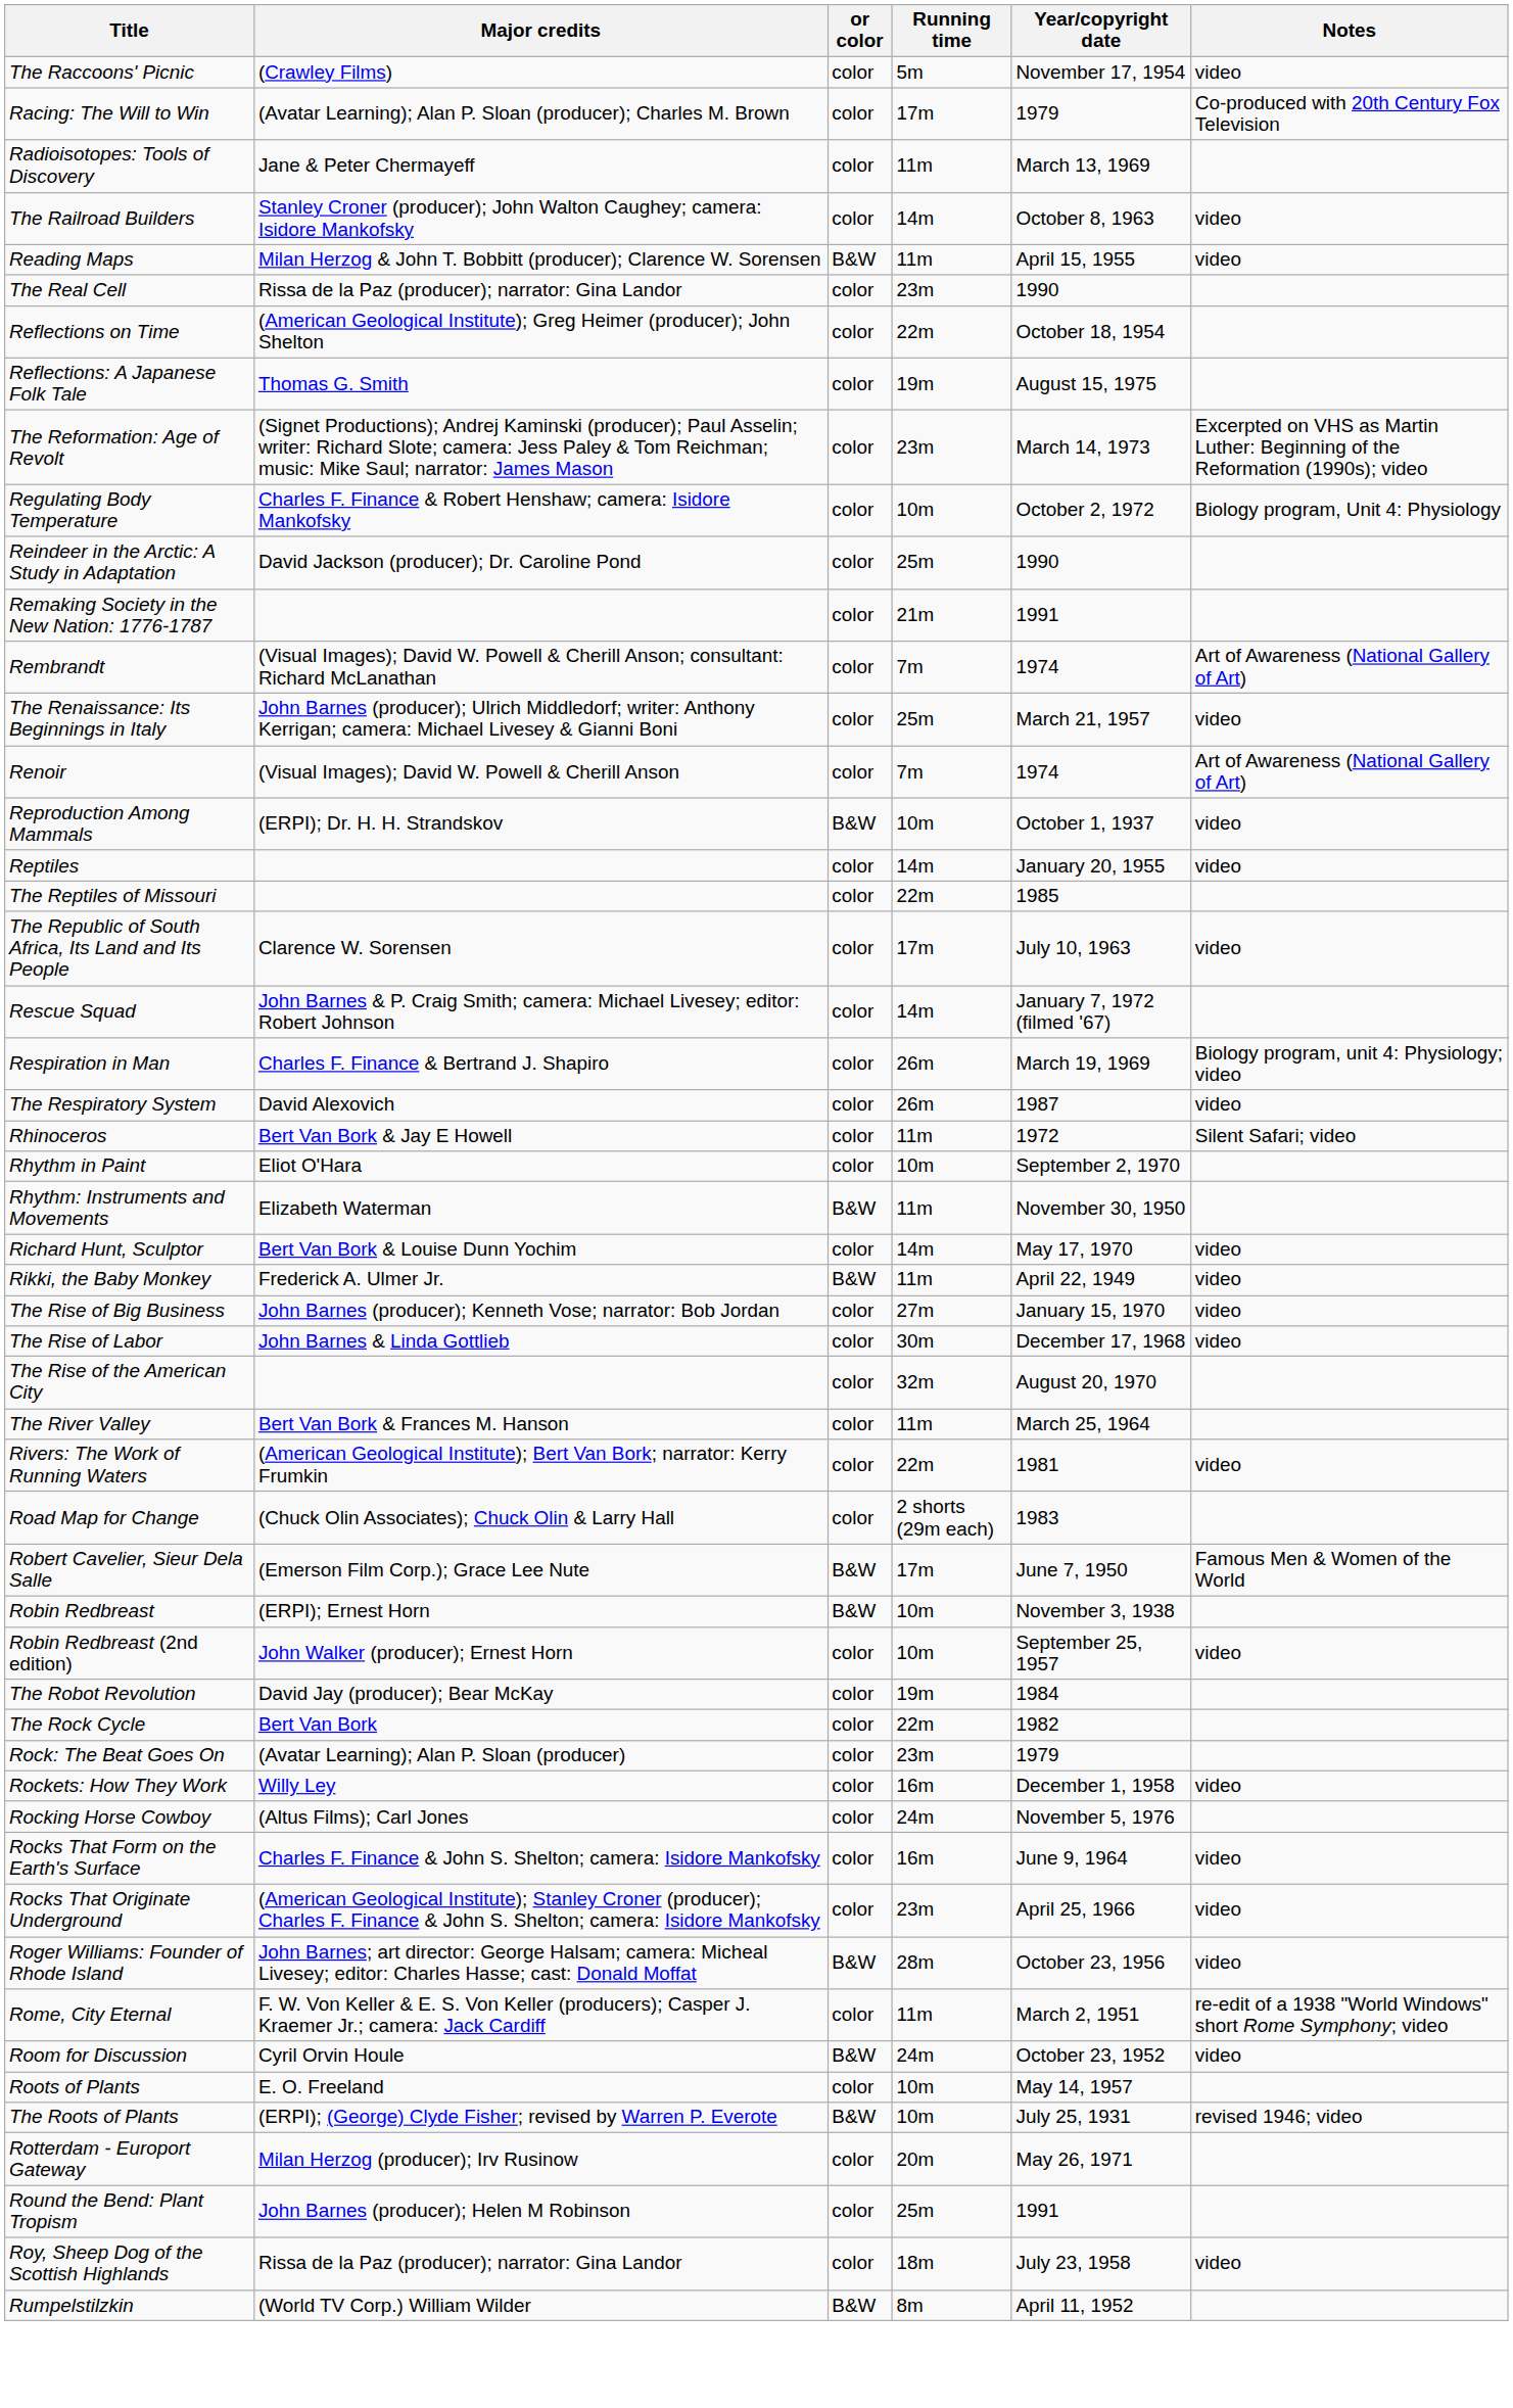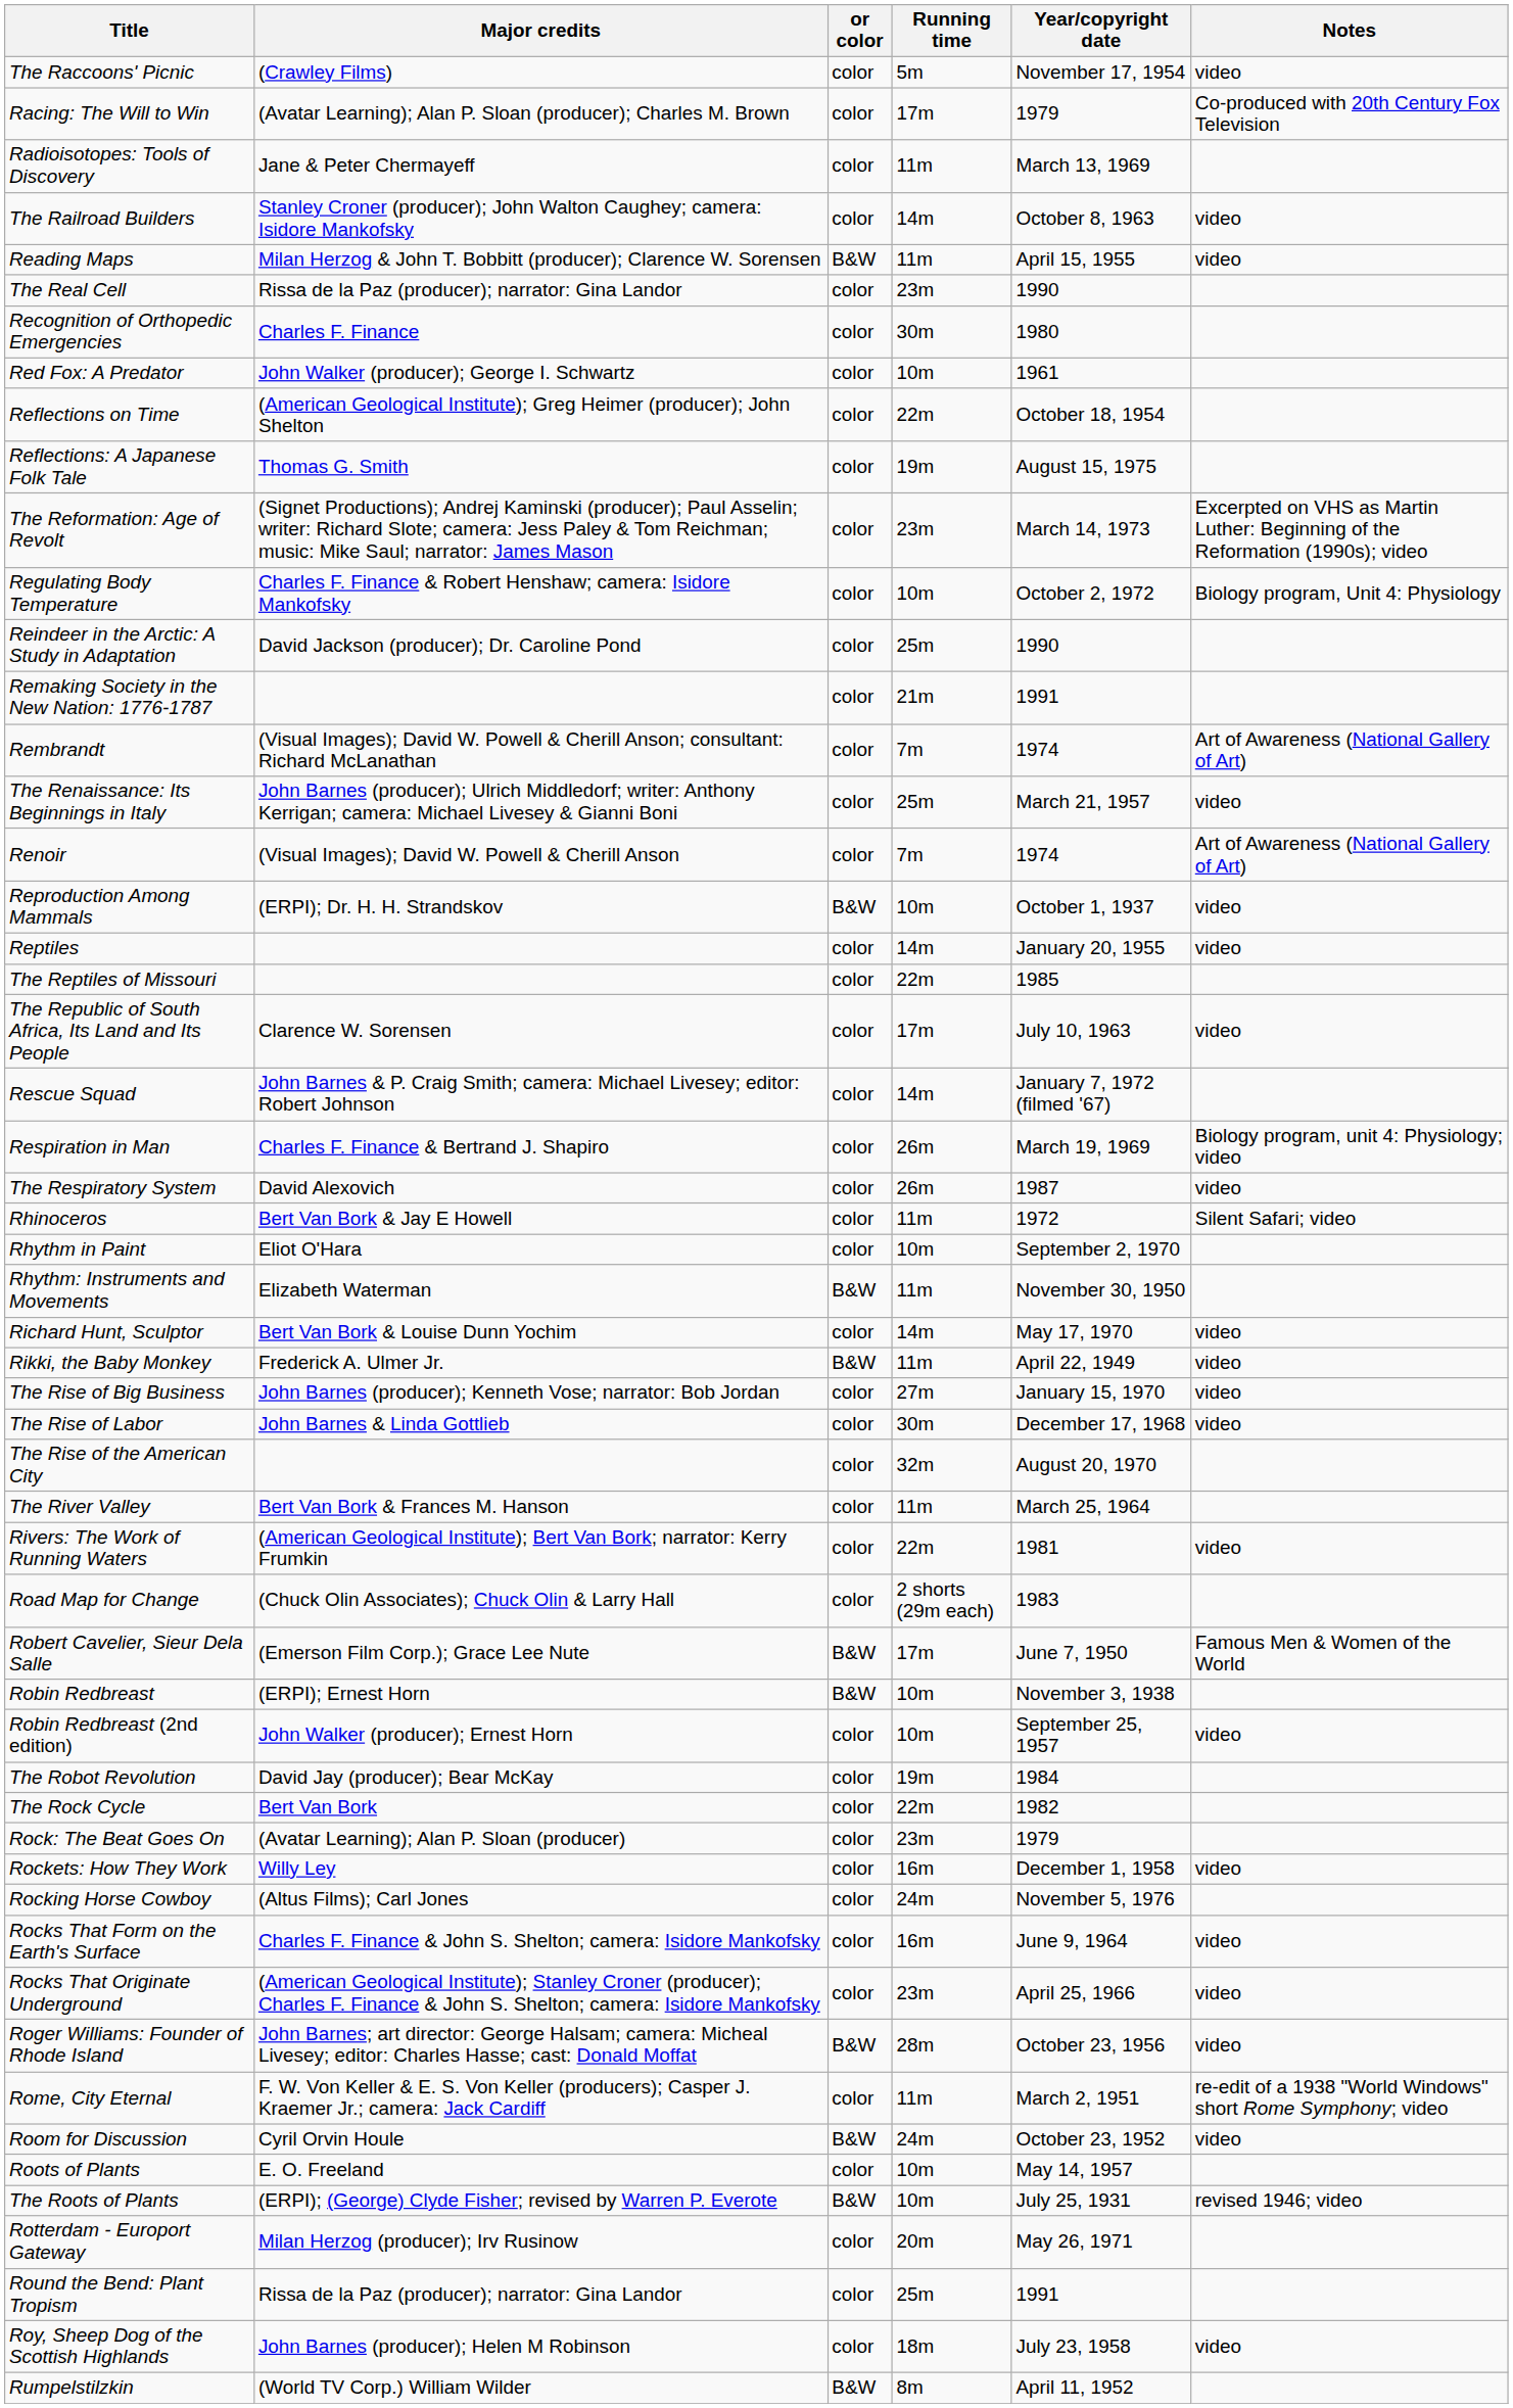+ row: Recognition of Orthopedic Emergencies | Charles F. Finance | color | 30m | 1980
+ row: Red Fox: A Predator | John Walker (producer); George I. Schwartz | color | 10m | 1961
Round the Bend: Plant Tropism | Major credits: John Barnes (producer); Helen M Robinson -> Rissa de la Paz (producer); narrator: Gina Landor
Roy, Sheep Dog of the Scottish Highlands | Major credits: Rissa de la Paz (producer); narrator: Gina Landor -> John Barnes (producer); Helen M Robinson
